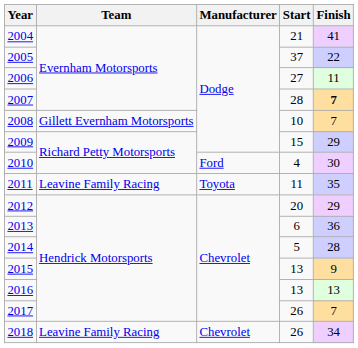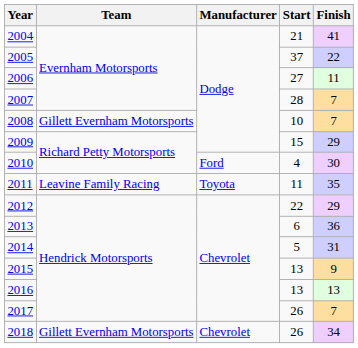2007 | Finish: bold -> normal
2012 | Start: 20 -> 22
2014 | Finish: 28 -> 31
2018 | Team: Leavine Family Racing -> Gillett Evernham Motorsports
